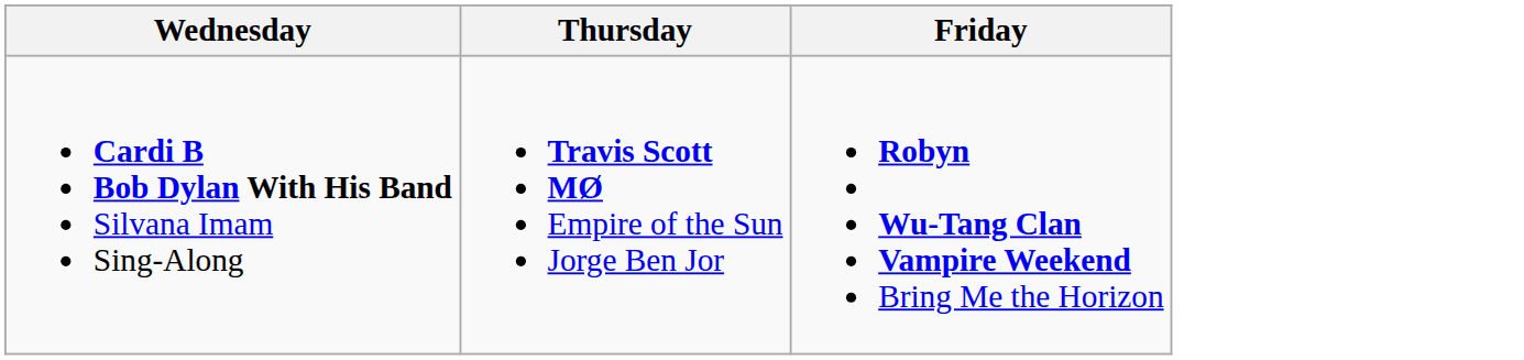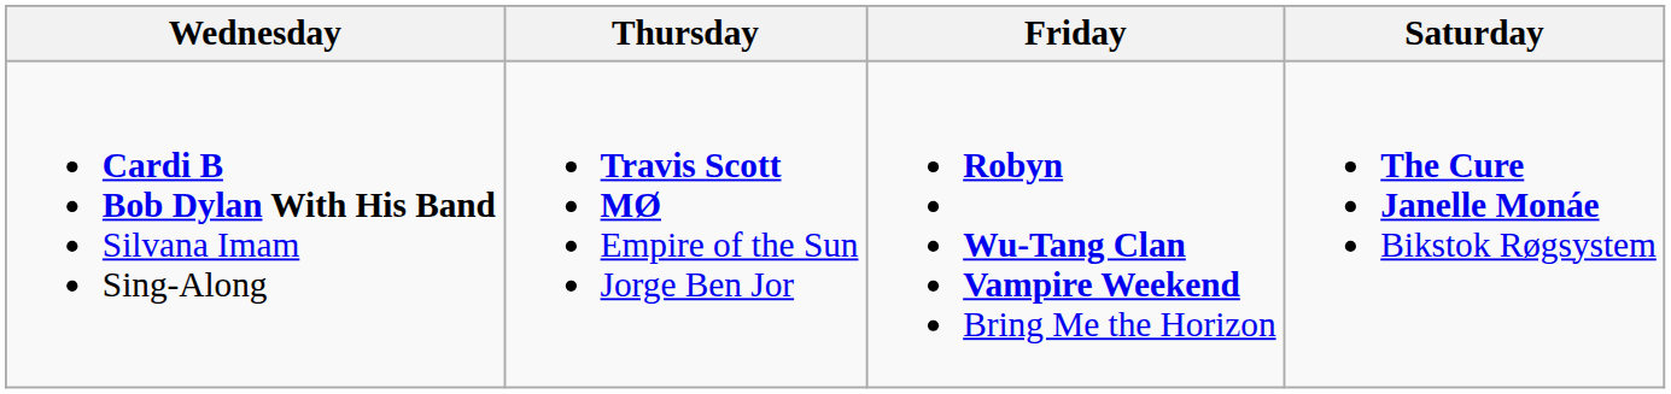+ column: Saturday | The Cure Janelle Monáe Bikstok Røgsystem
